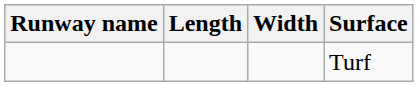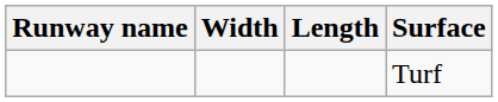columns swapped: Length <-> Width
